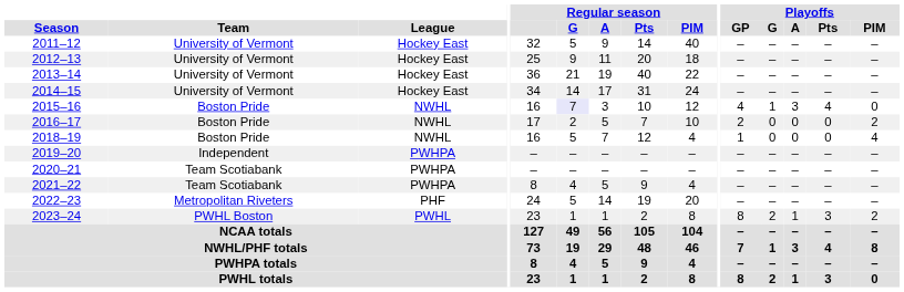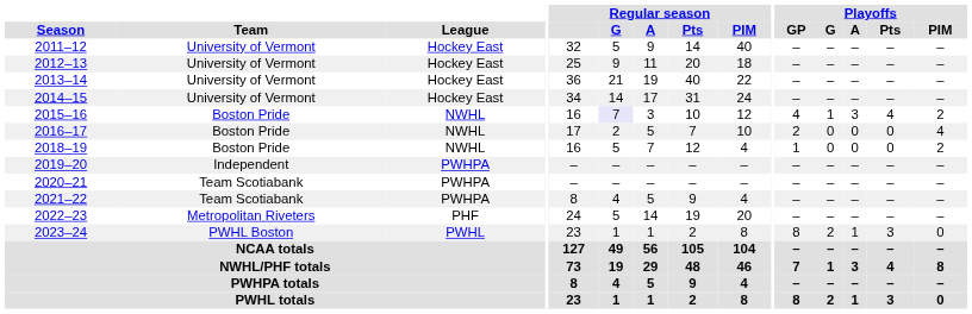2015–16 | Playoffs / PIM: 0 -> 2
2016–17 | Playoffs / PIM: 2 -> 4
2018–19 | Playoffs / PIM: 4 -> 2
2023–24 | Playoffs / PIM: 2 -> 0
